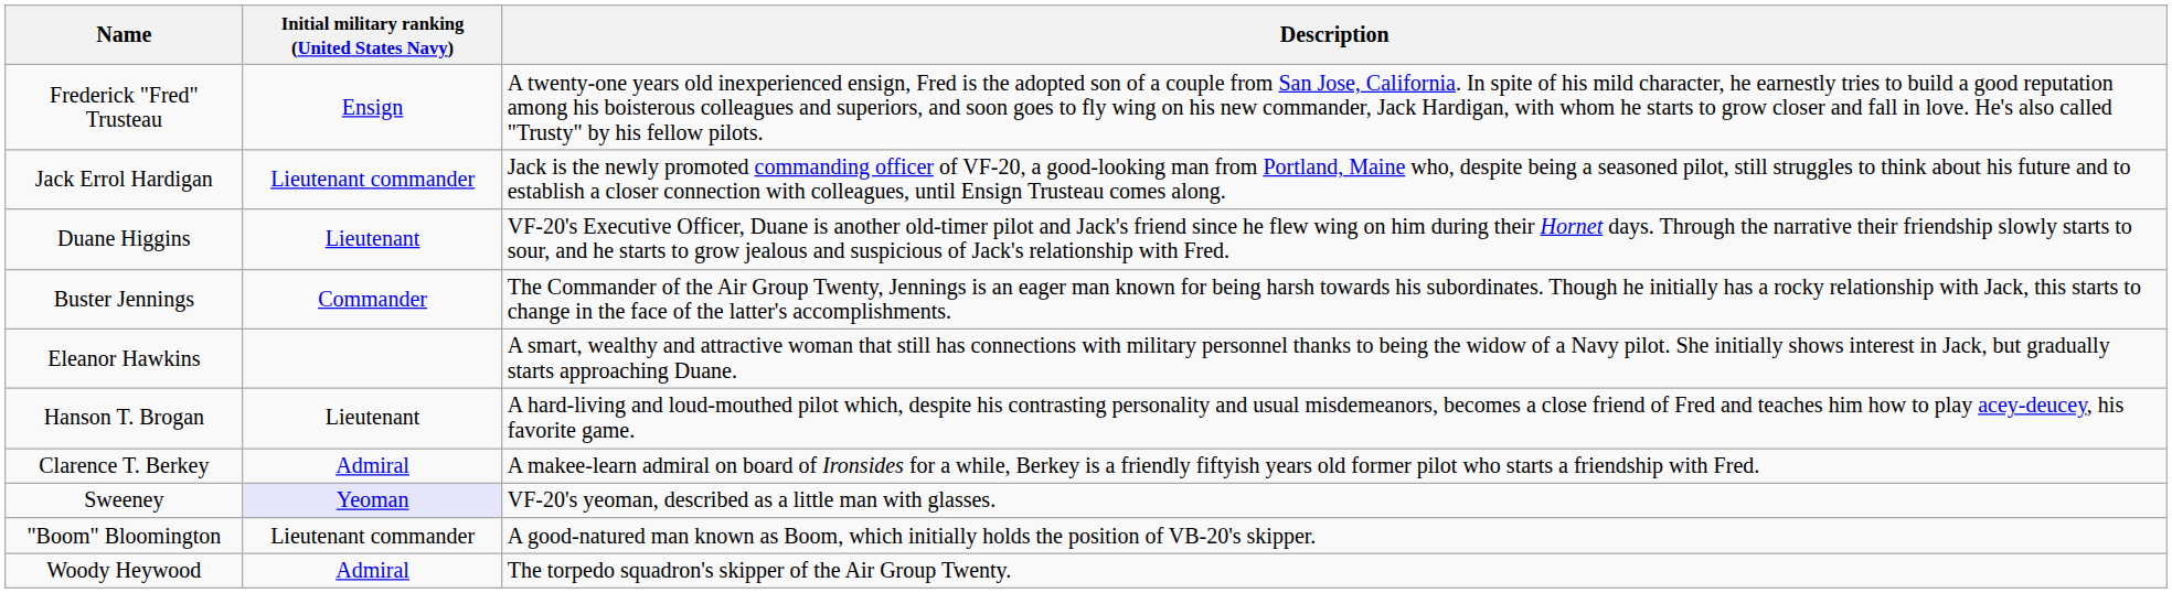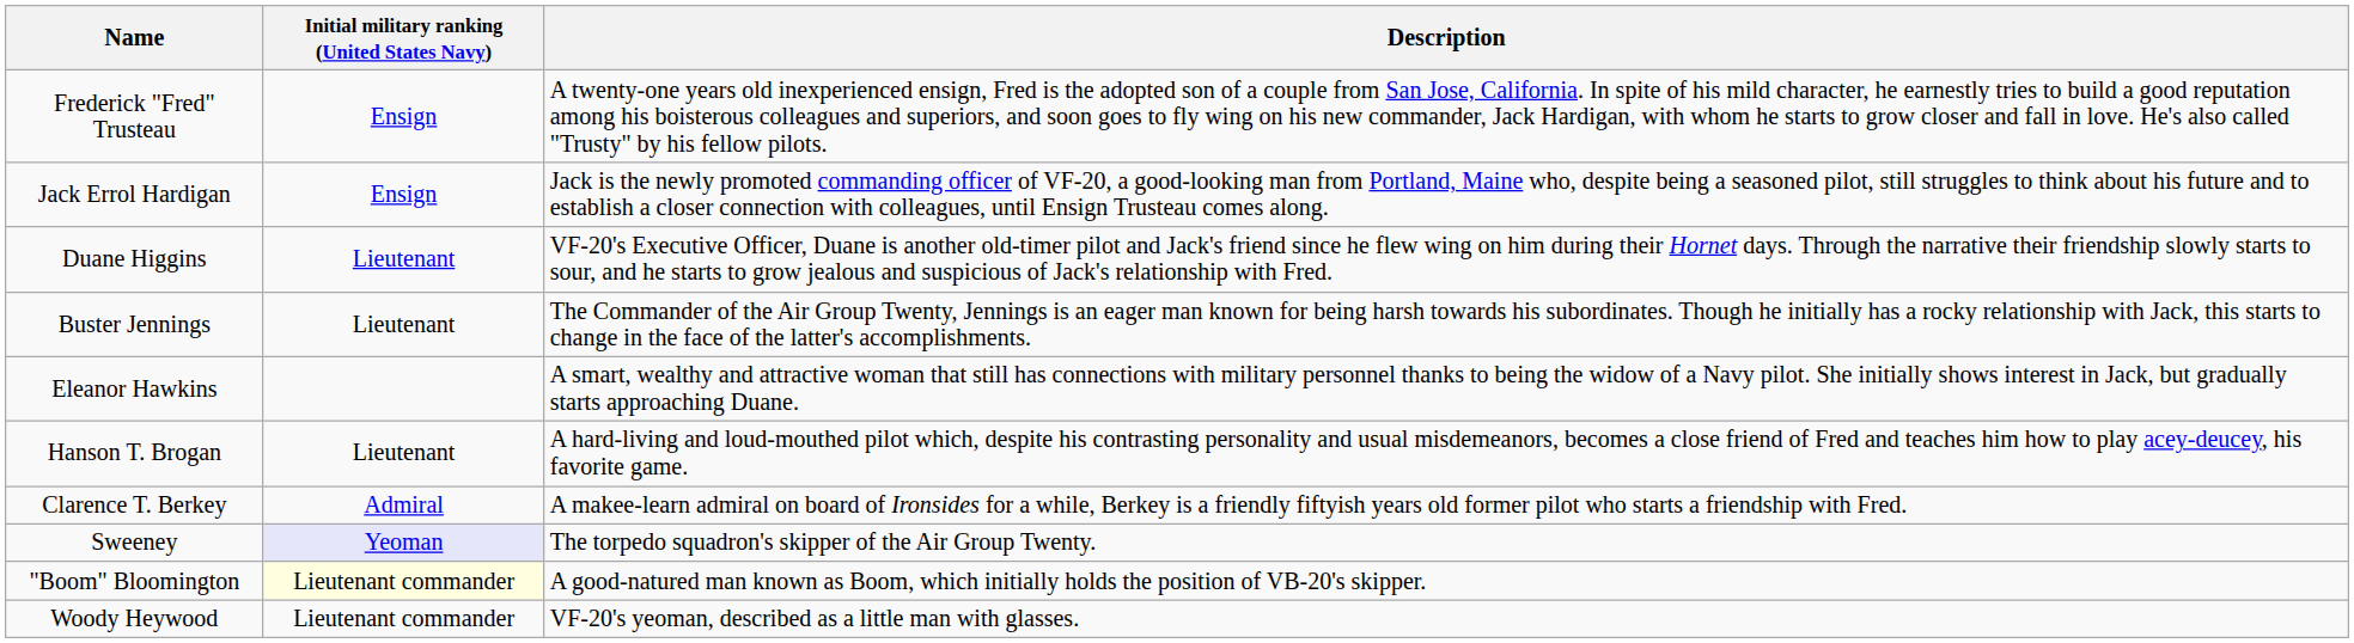Jack Errol Hardigan | Initial military ranking (United States Navy): Lieutenant commander -> Ensign
Buster Jennings | Initial military ranking (United States Navy): Commander -> Lieutenant
Sweeney | Description: VF-20's yeoman, described as a little man with glasses. -> The torpedo squadron's skipper of the Air Group Twenty.
"Boom" Bloomington | Initial military ranking (United States Navy): no background -> lightyellow background
Woody Heywood | Initial military ranking (United States Navy): Admiral -> Lieutenant commander
Woody Heywood | Description: The torpedo squadron's skipper of the Air Group Twenty. -> VF-20's yeoman, described as a little man with glasses.
